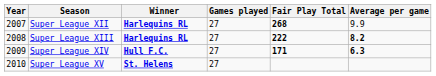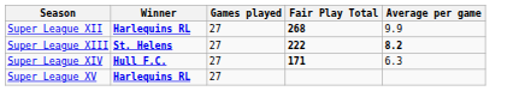- column: Year | 2007 | 2008 | 2009 | 2010
Super League XIII | Winner: Harlequins RL -> St. Helens
Super League XIV | Average per game: bold -> normal
Super League XV | Winner: St. Helens -> Harlequins RL
